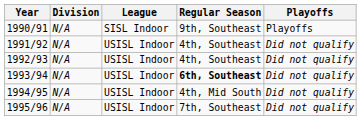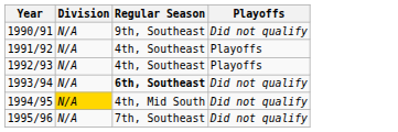- column: League | SISL Indoor | USISL Indoor | USISL Indoor | USISL Indoor | USISL Indoor | USISL Indoor
1990/91 | Playoffs: Playoffs -> Did not qualify
1991/92 | Playoffs: Did not qualify -> Playoffs
1992/93 | Playoffs: Did not qualify -> Playoffs
1994/95 | Division: no background -> gold background
